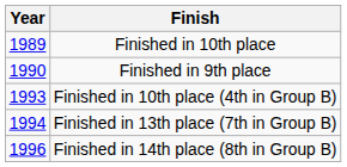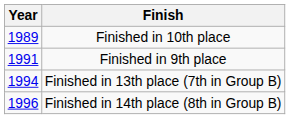Finished in 9th place | Year: 1990 -> 1991
- row: 1993 | Finished in 10th place (4th in Group B)
